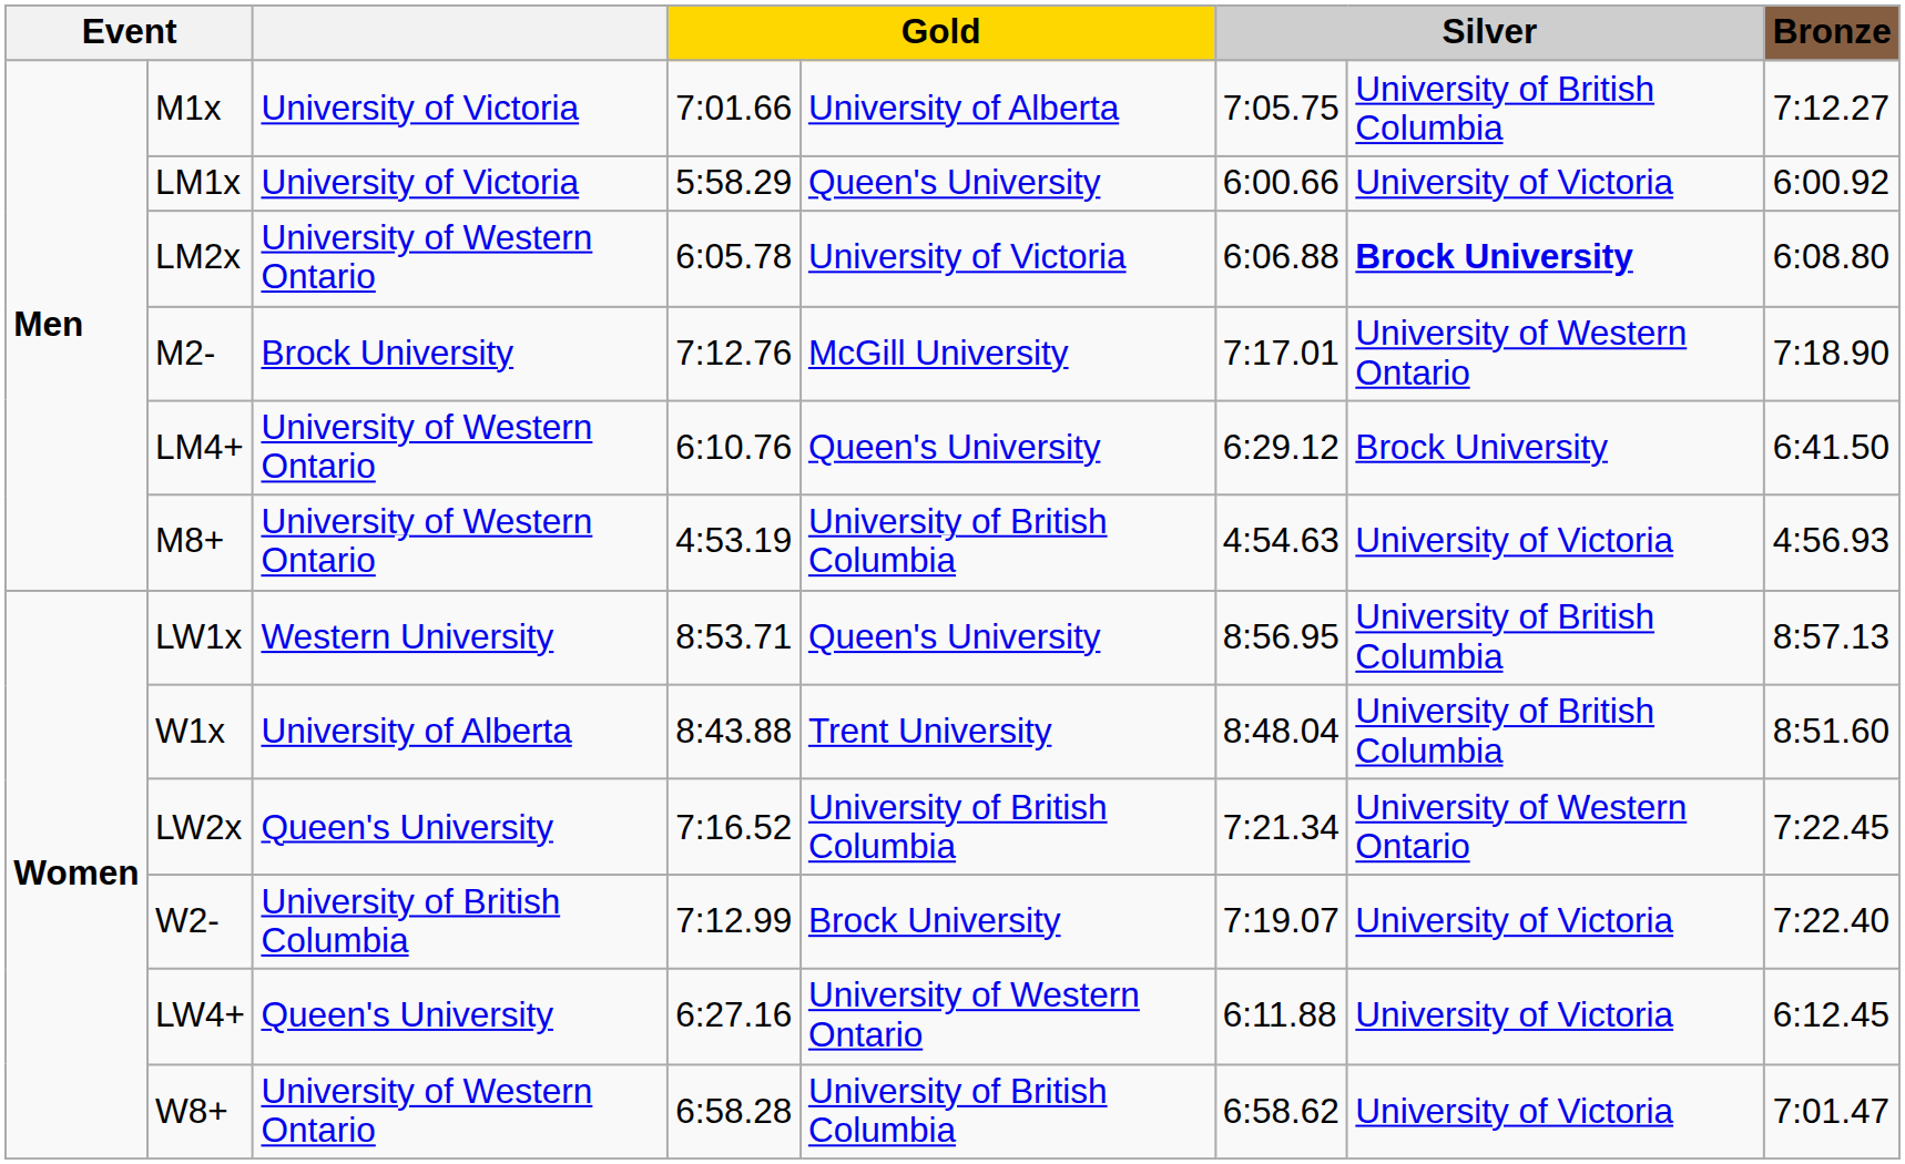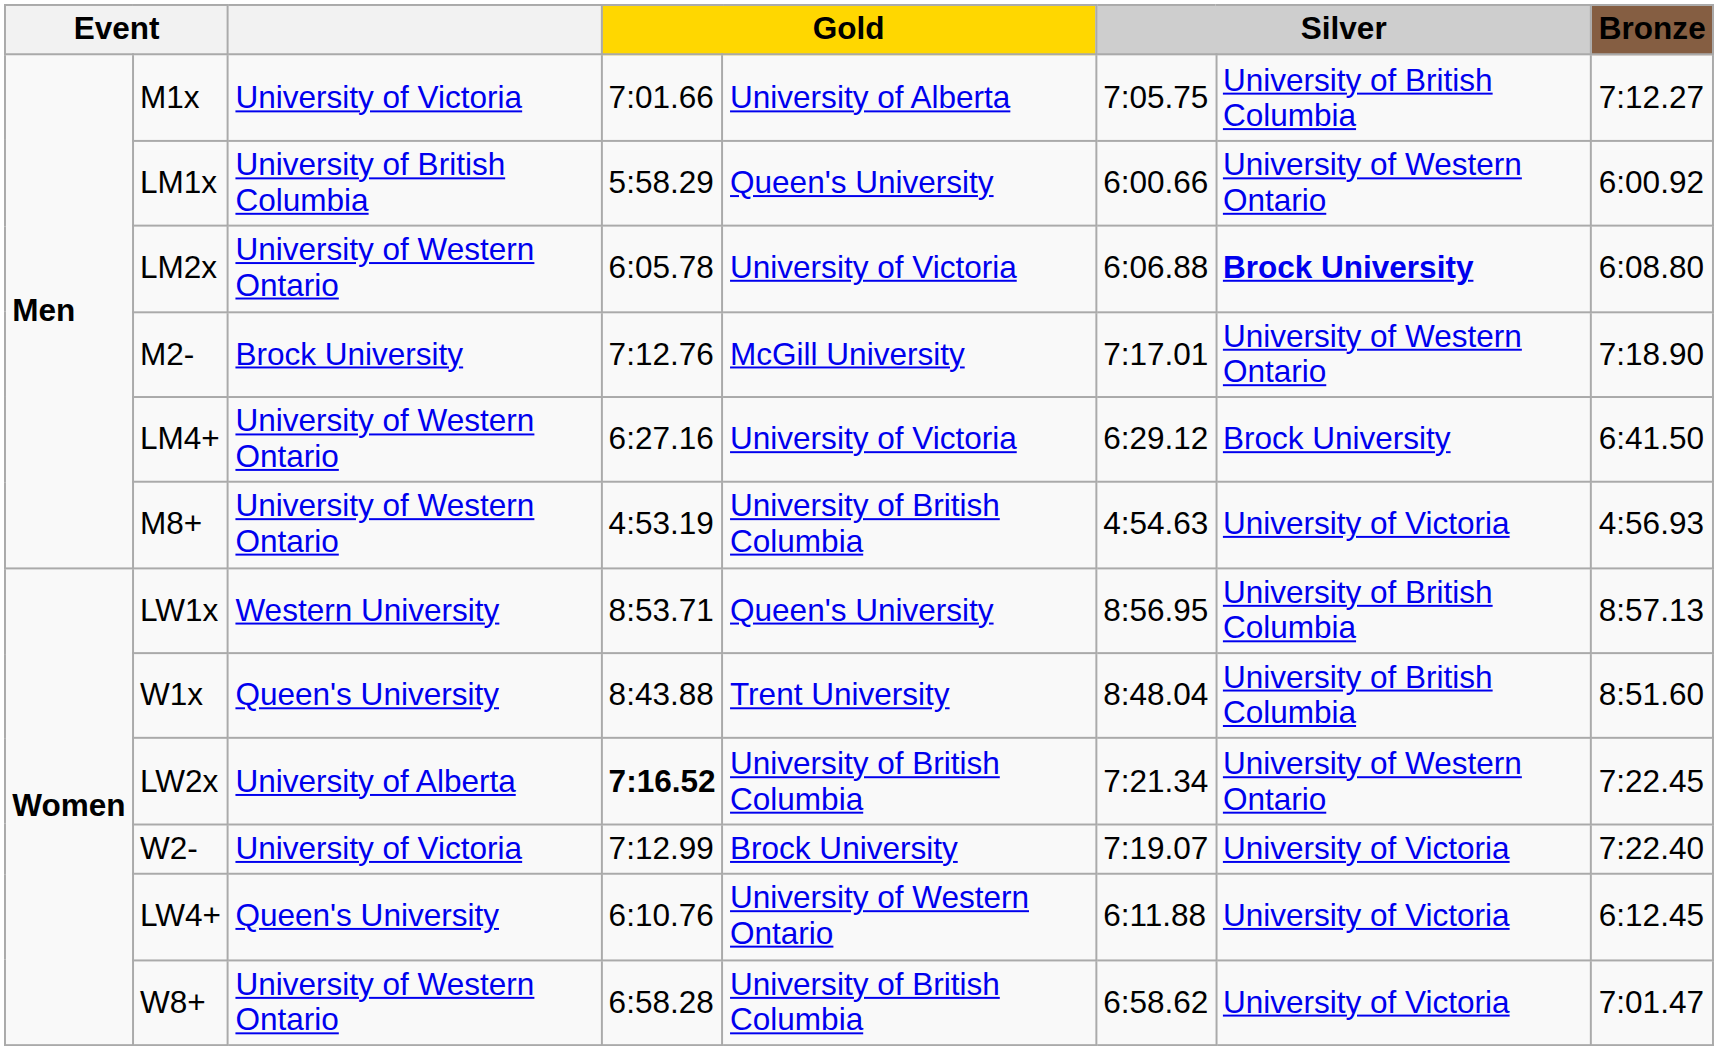LM1x | column 3: University of Victoria -> University of British Columbia
LM1x | column 7: University of Victoria -> University of Western Ontario
LM4+ | column 4: 6:10.76 -> 6:27.16
LM4+ | column 5: Queen's University -> University of Victoria
W1x | column 3: University of Alberta -> Queen's University
LW2x | column 3: Queen's University -> University of Alberta
LW2x | column 4: normal -> bold
W2- | column 3: University of British Columbia -> University of Victoria
LW4+ | column 4: 6:27.16 -> 6:10.76
